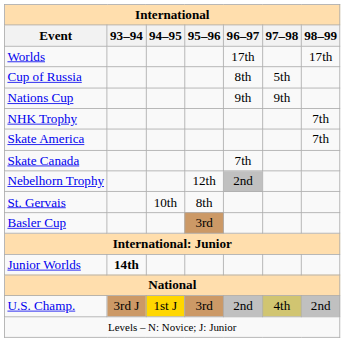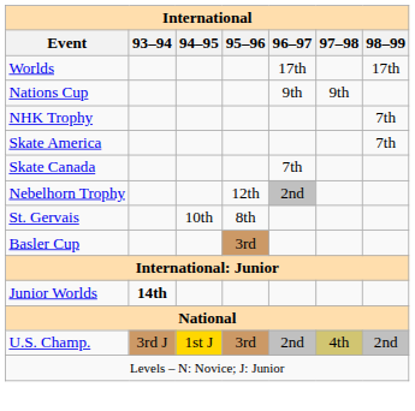- row: Cup of Russia | 8th | 5th
